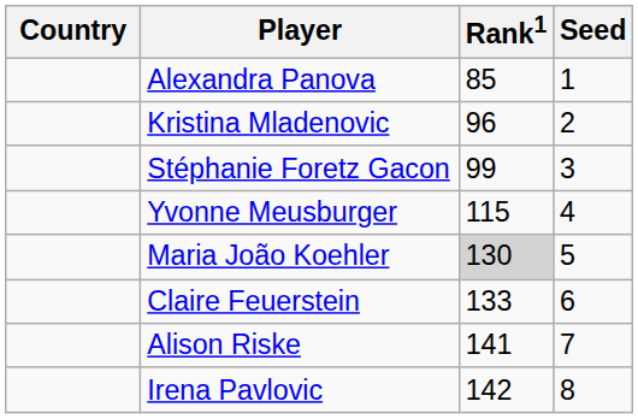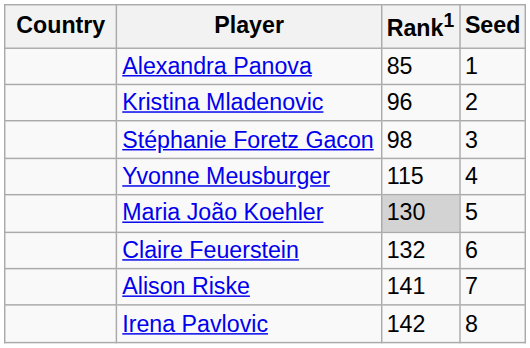Stéphanie Foretz Gacon | Rank1: 99 -> 98
Claire Feuerstein | Rank1: 133 -> 132
